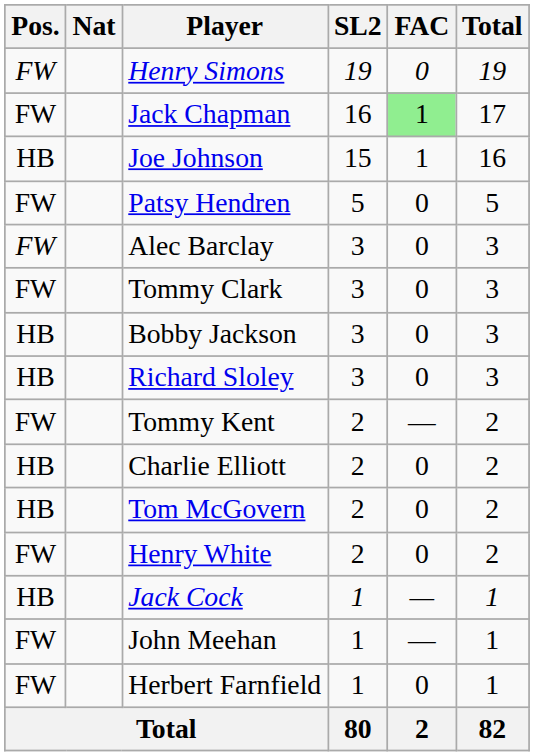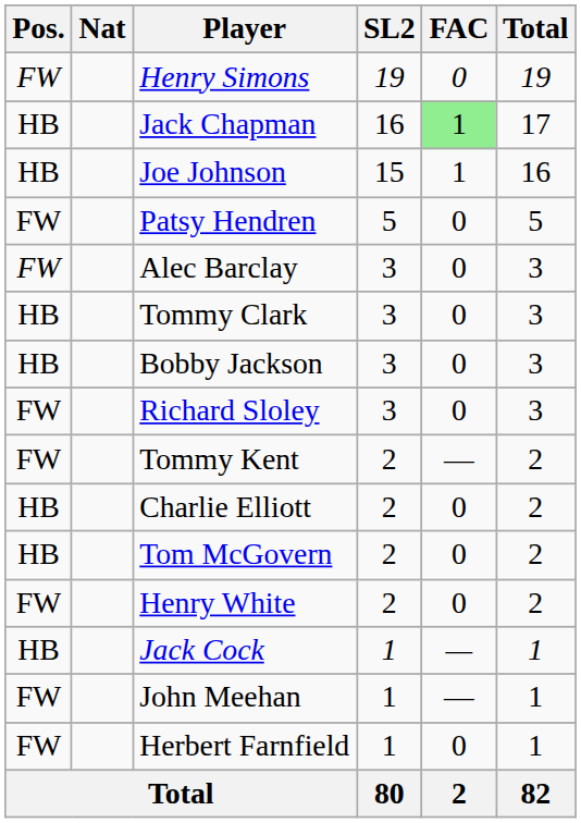Jack Chapman | Pos.: FW -> HB
Tommy Clark | Pos.: FW -> HB
Richard Sloley | Pos.: HB -> FW
